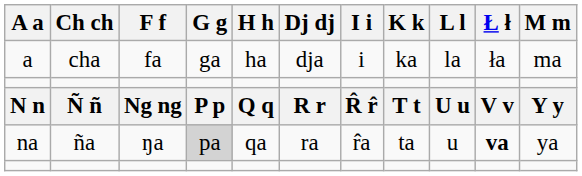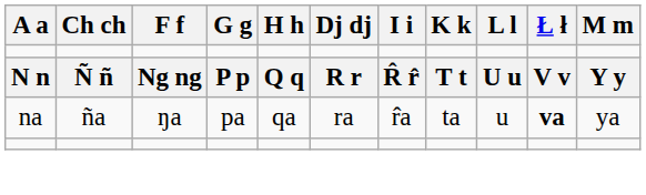- row: a | cha | fa | ga | ha | dja | i | ka | la | ła | ma
na | G g: lightgrey background -> no background
